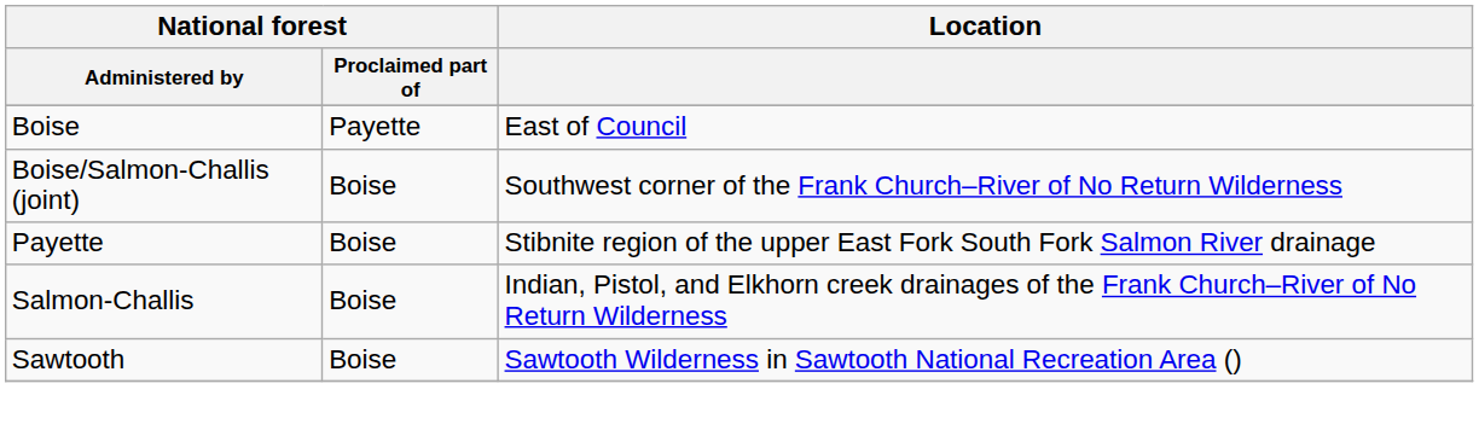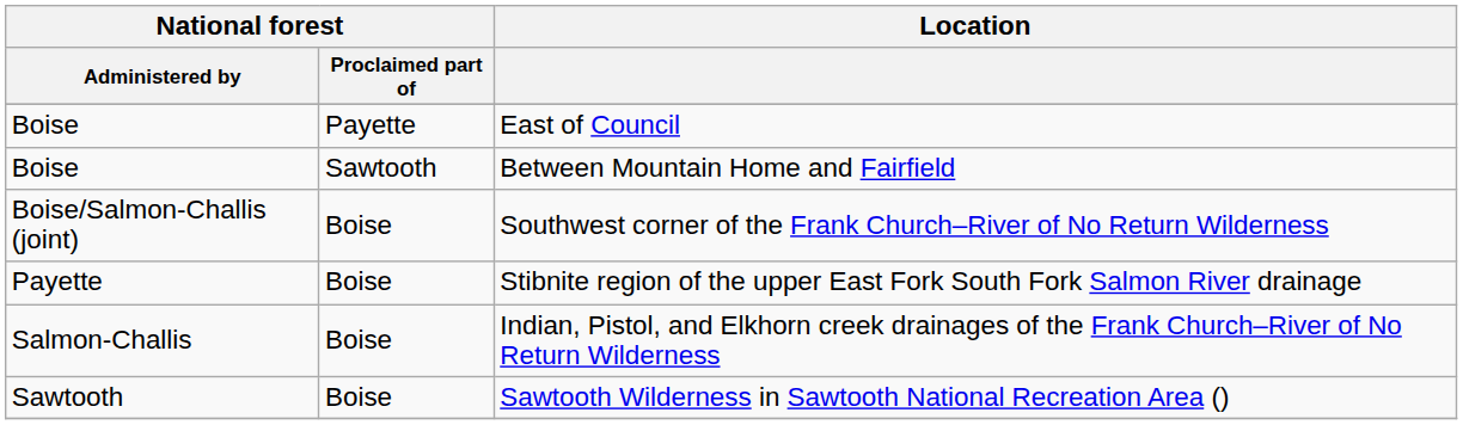+ row: Boise | Sawtooth | Between Mountain Home and Fairfield
